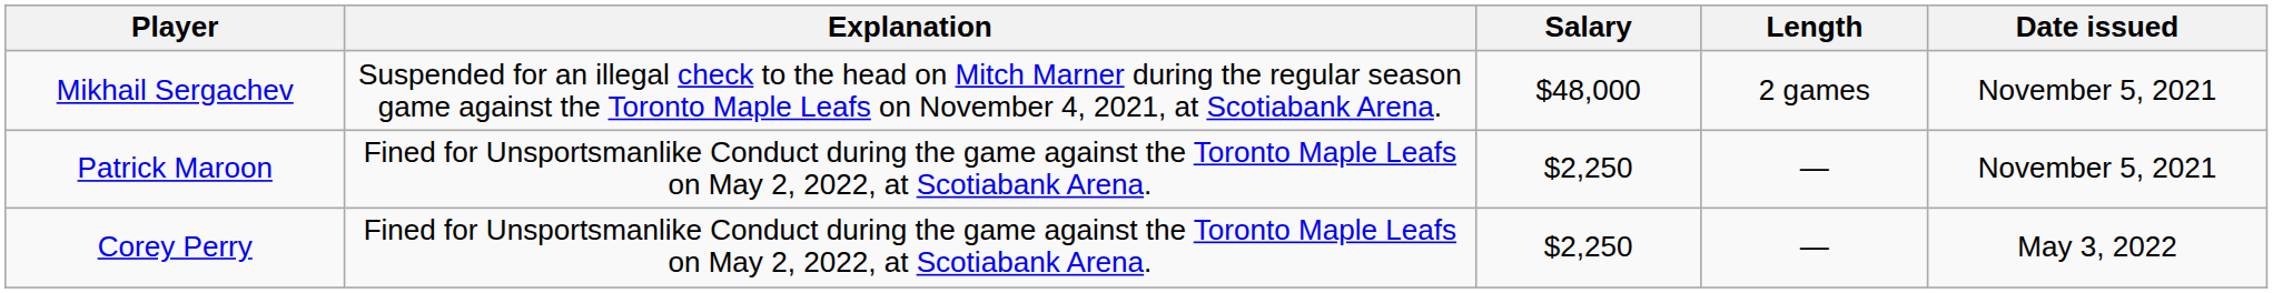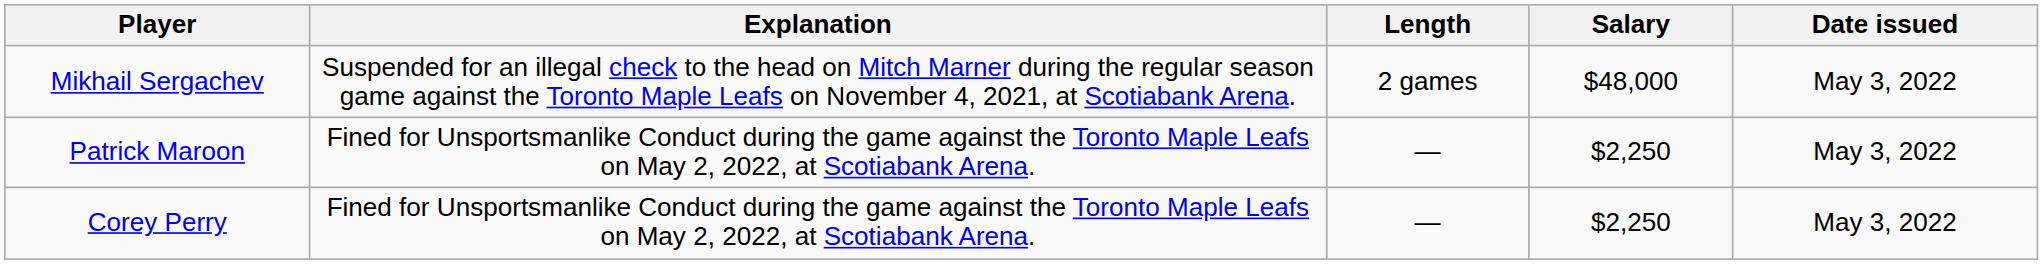columns swapped: Length <-> Salary
Mikhail Sergachev | Date issued: November 5, 2021 -> May 3, 2022
Patrick Maroon | Date issued: November 5, 2021 -> May 3, 2022
